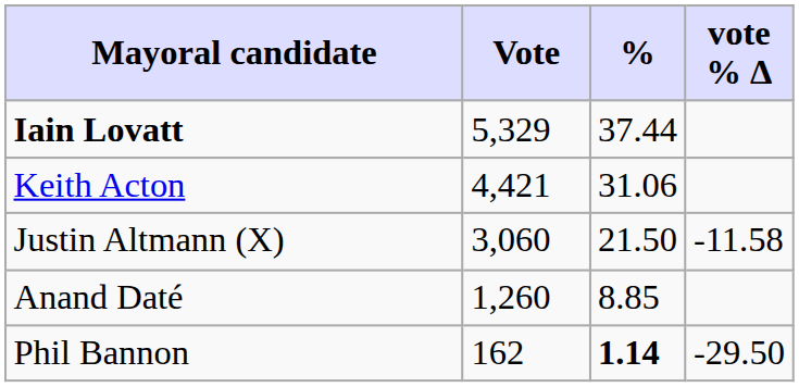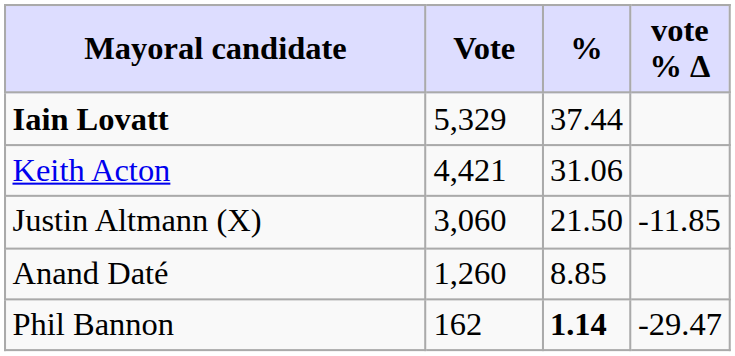Justin Altmann (X) | vote % Δ: -11.58 -> -11.85
Phil Bannon | vote % Δ: -29.50 -> -29.47
